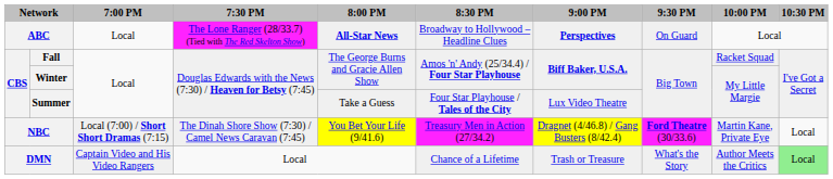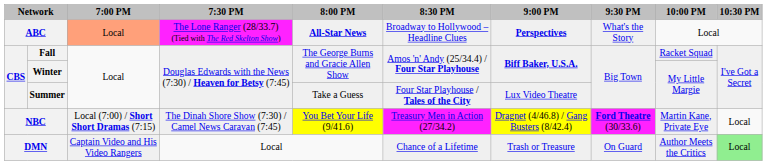ABC | 7:00 PM: no background -> lightsalmon background
ABC | 9:30 PM: On Guard -> What's the Story
DMN | 9:30 PM: What's the Story -> On Guard
